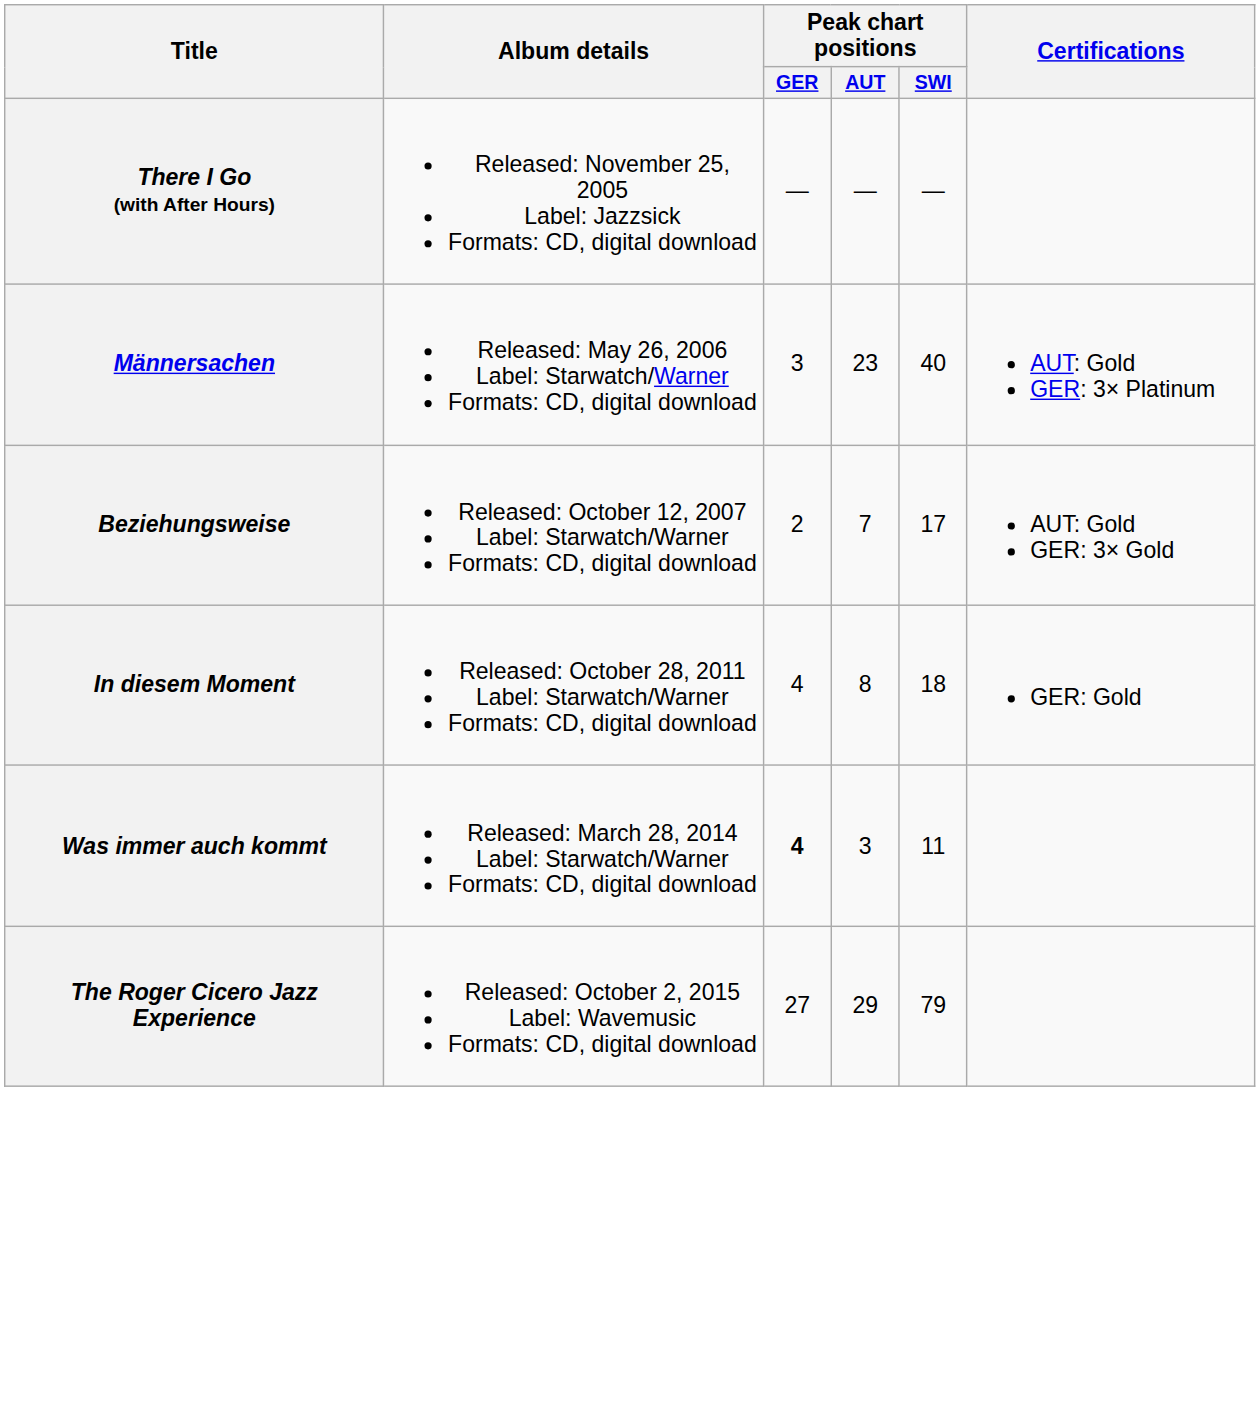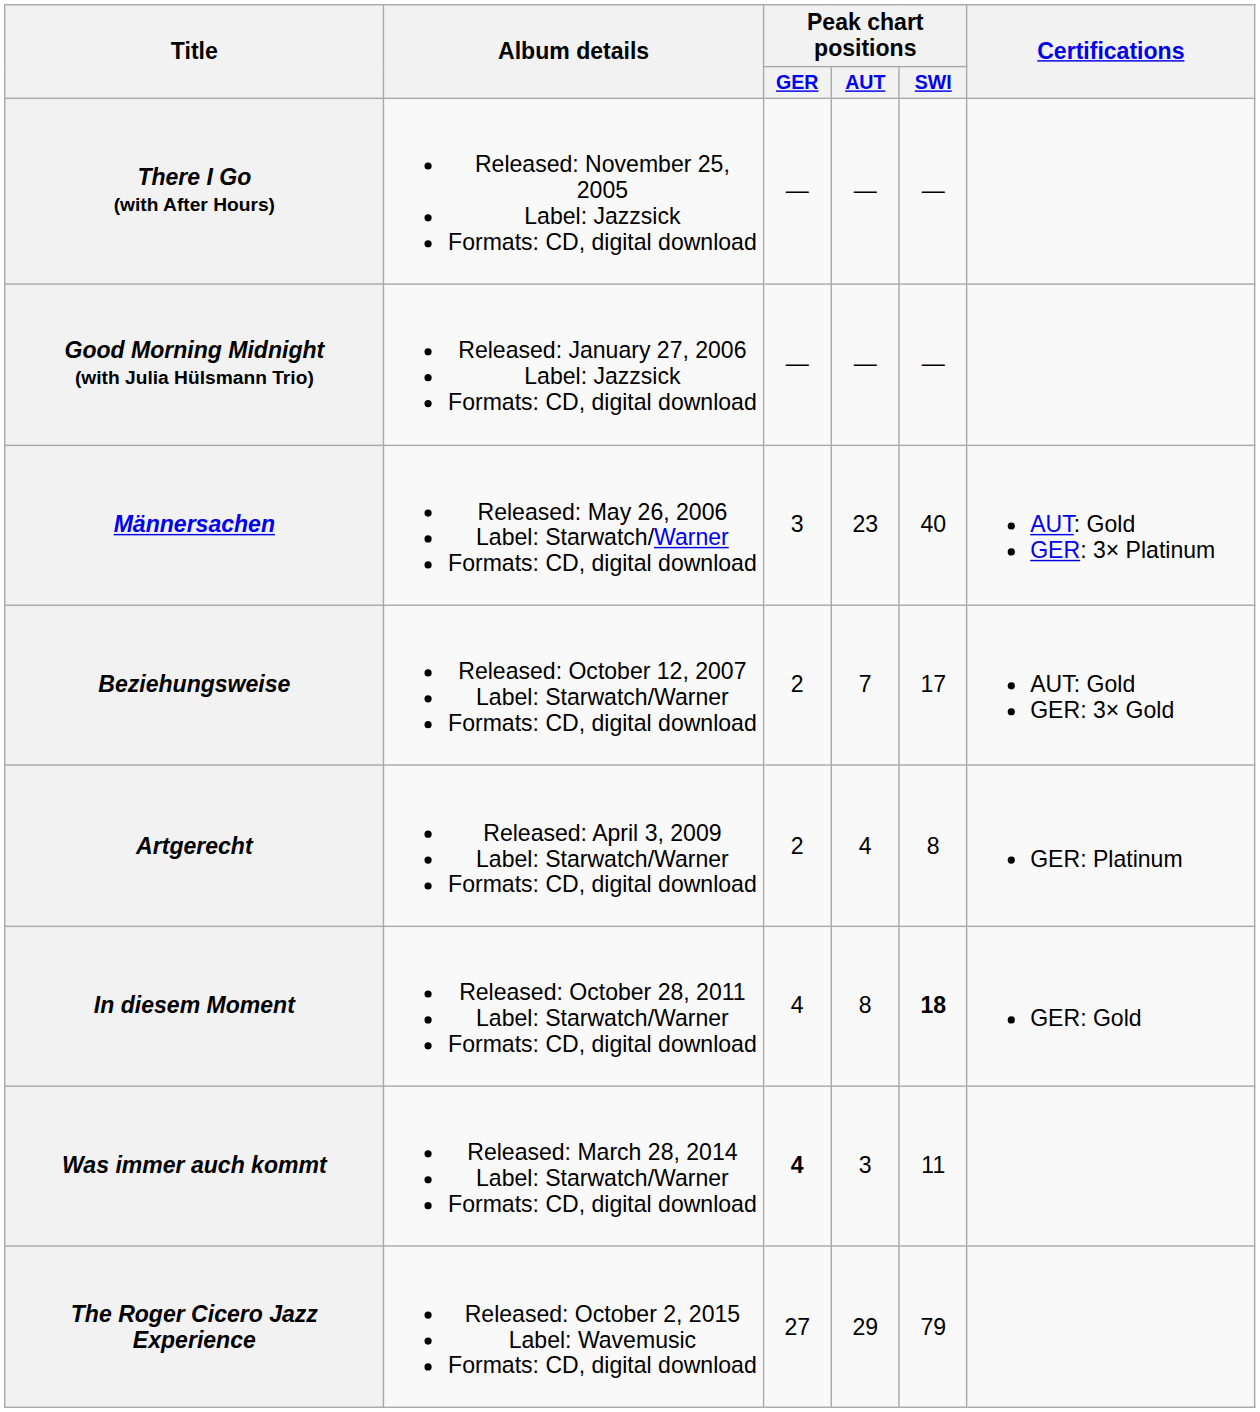+ row: Good Morning Midnight (with Julia Hülsmann Trio) | Released: January 27, 2006 Label: Jazzsick Formats: CD, digital download | — | — | —
+ row: Artgerecht | Released: April 3, 2009 Label: Starwatch/Warner Formats: CD, digital download | 2 | 4 | 8 | GER: Platinum
In diesem Moment | Peak chart positions / SWI: normal -> bold
